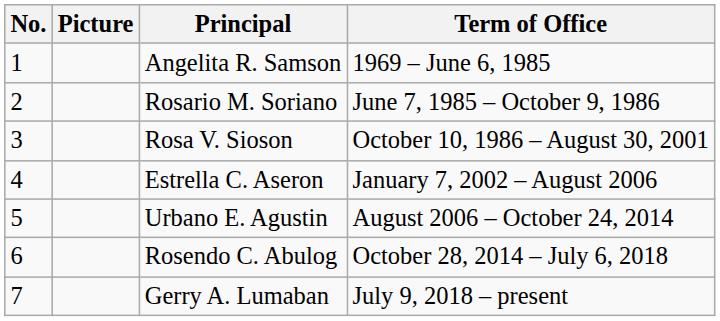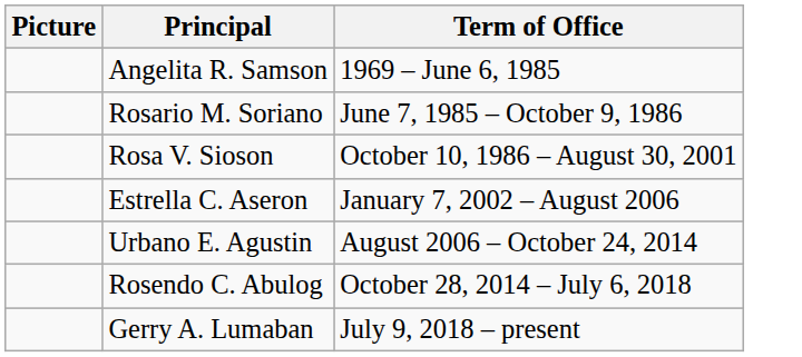- column: No. | 1 | 2 | 3 | 4 | 5 | 6 | 7
